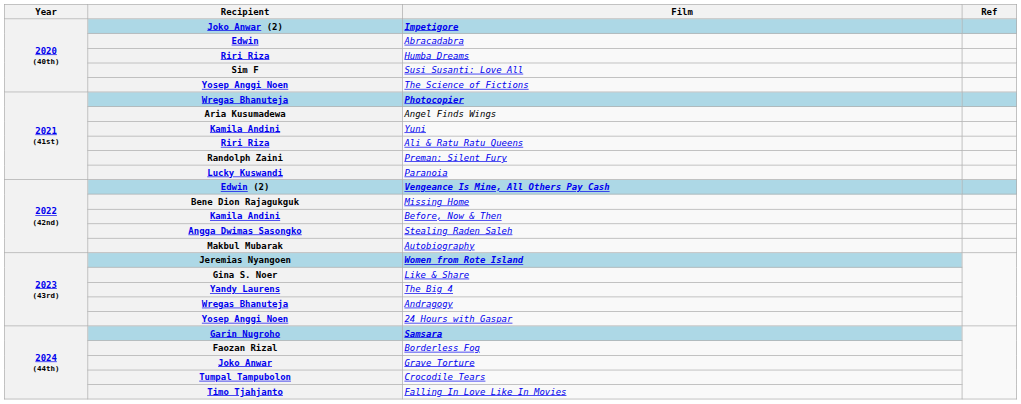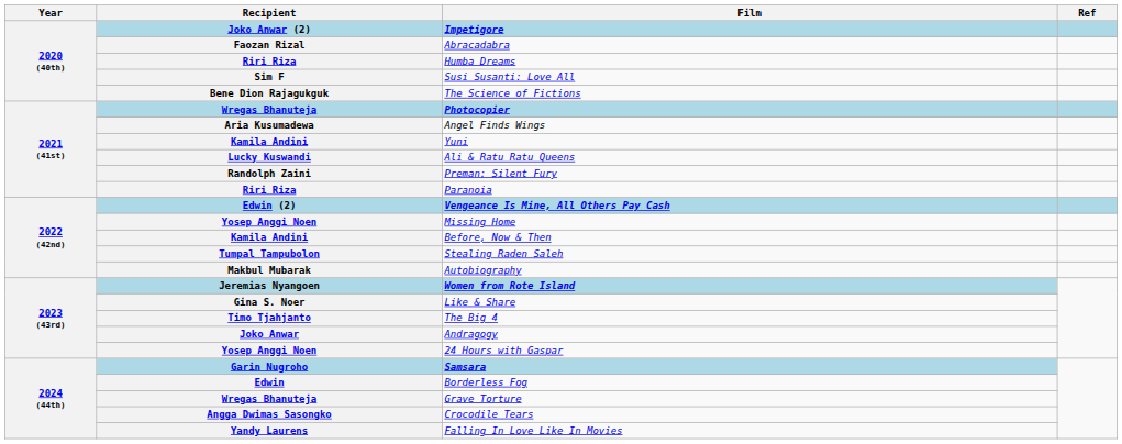Abracadabra | Recipient: Edwin -> Faozan Rizal
The Science of Fictions | Recipient: Yosep Anggi Noen -> Bene Dion Rajagukguk
Ali & Ratu Ratu Queens | Recipient: Riri Riza -> Lucky Kuswandi
Paranoia | Recipient: Lucky Kuswandi -> Riri Riza
Missing Home | Recipient: Bene Dion Rajagukguk -> Yosep Anggi Noen
Stealing Raden Saleh | Recipient: Angga Dwimas Sasongko -> Tumpal Tampubolon
The Big 4 | Recipient: Yandy Laurens -> Timo Tjahjanto
Andragogy | Recipient: Wregas Bhanuteja -> Joko Anwar
Borderless Fog | Recipient: Faozan Rizal -> Edwin
Grave Torture | Recipient: Joko Anwar -> Wregas Bhanuteja
Crocodile Tears | Recipient: Tumpal Tampubolon -> Angga Dwimas Sasongko
Falling In Love Like In Movies | Recipient: Timo Tjahjanto -> Yandy Laurens
